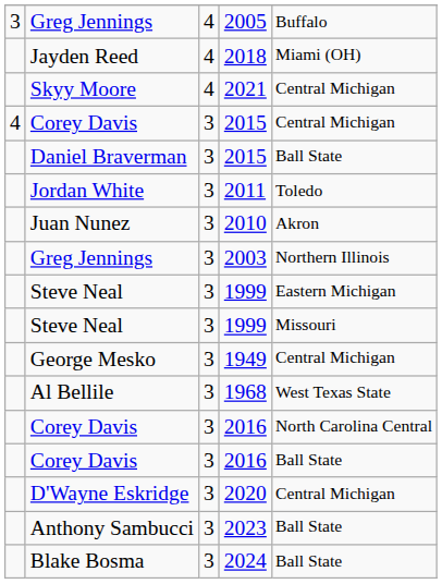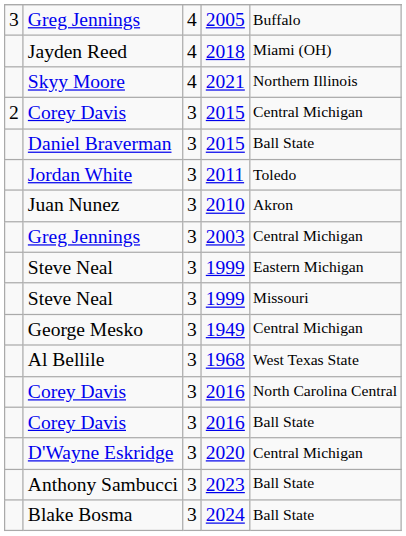2021 | column 5: Central Michigan -> Northern Illinois
Corey Davis / 2015 | column 1: 4 -> 2
2003 | column 5: Northern Illinois -> Central Michigan
